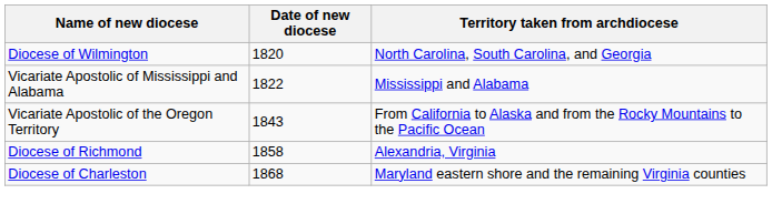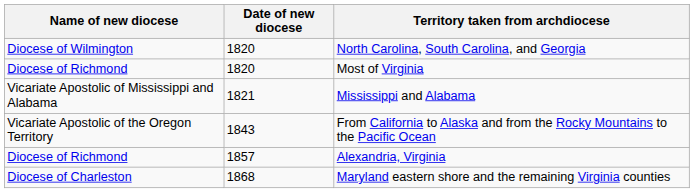+ row: Diocese of Richmond | 1820 | Most of Virginia
Mississippi and Alabama | Date of new diocese: 1822 -> 1821
Alexandria, Virginia | Date of new diocese: 1858 -> 1857
